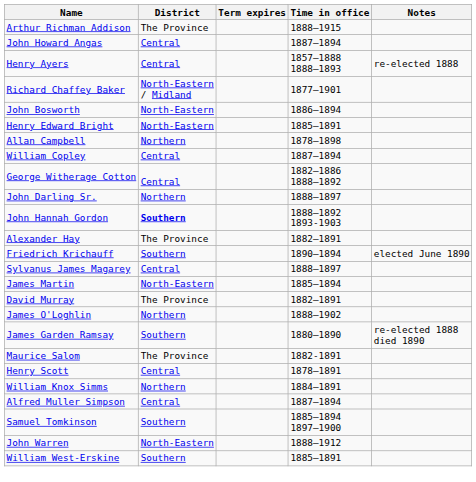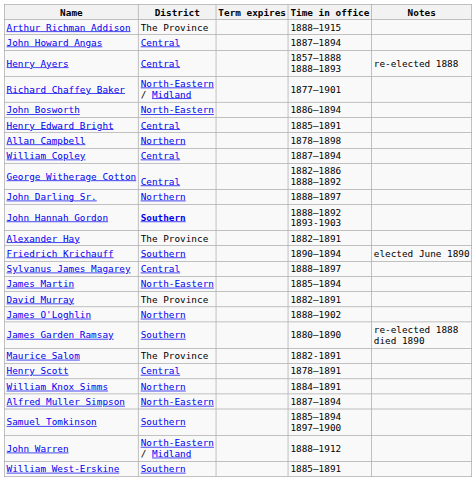Henry Edward Bright | District: North-Eastern -> Central
Alfred Muller Simpson | District: Central -> North-Eastern
John Warren | District: North-Eastern -> North-Eastern / Midland
